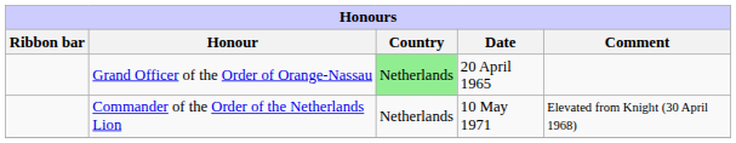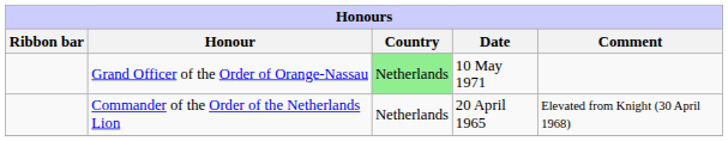Grand Officer of the Order of Orange-Nassau | Date: 20 April 1965 -> 10 May 1971
Commander of the Order of the Netherlands Lion | Date: 10 May 1971 -> 20 April 1965
